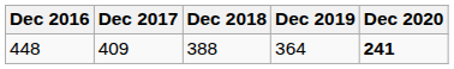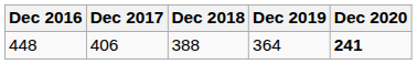448 | Dec 2017: 409 -> 406
